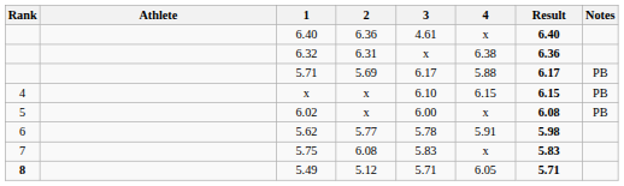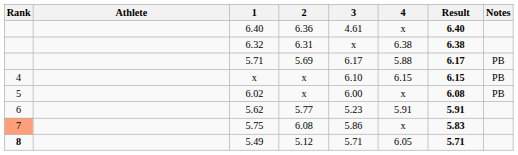6.32 | Result: 6.36 -> 6.38
5.62 | 3: 5.78 -> 5.23
5.62 | Result: 5.98 -> 5.91
5.75 | Rank: no background -> lightsalmon background
5.75 | 3: 5.83 -> 5.86
